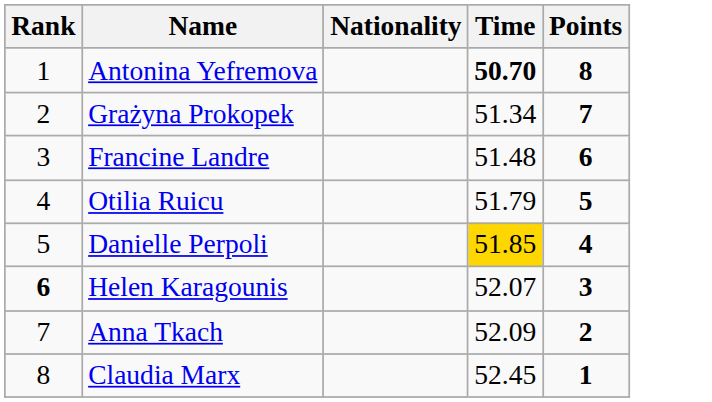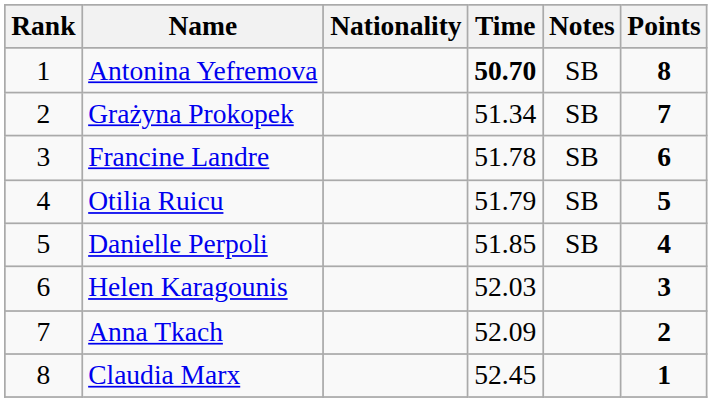+ column: Notes | SB | SB | SB | SB | SB
Francine Landre | Time: 51.48 -> 51.78
Danielle Perpoli | Time: gold background -> no background
Helen Karagounis | Rank: bold -> normal
Helen Karagounis | Time: 52.07 -> 52.03
